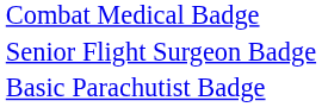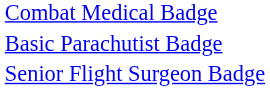rows swapped: Senior Flight Surgeon Badge <-> Basic Parachutist Badge
